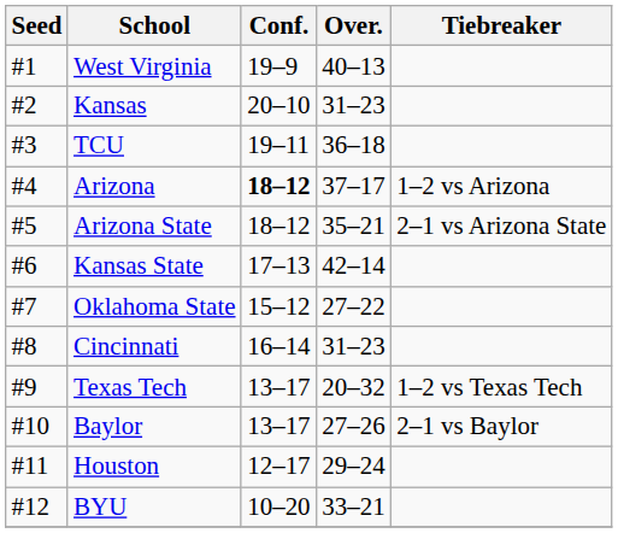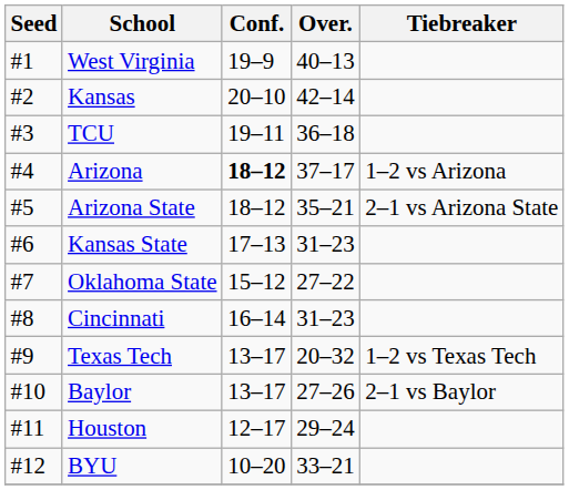Kansas | Over.: 31–23 -> 42–14
Kansas State | Over.: 42–14 -> 31–23
